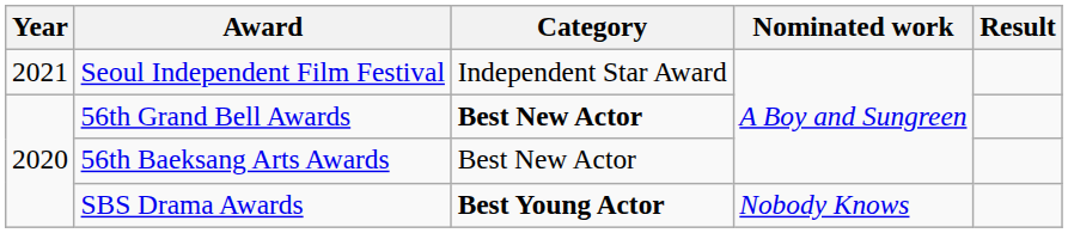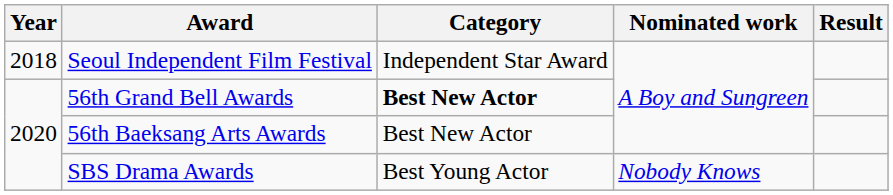Seoul Independent Film Festival | Year: 2021 -> 2018
SBS Drama Awards | Category: bold -> normal
